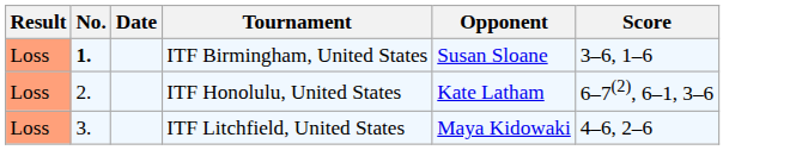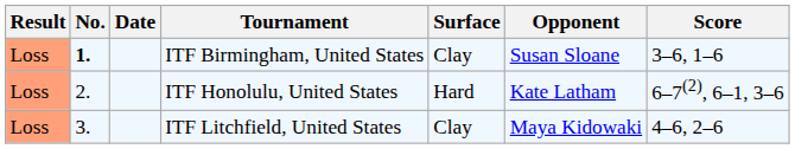+ column: Surface | Clay | Hard | Clay
